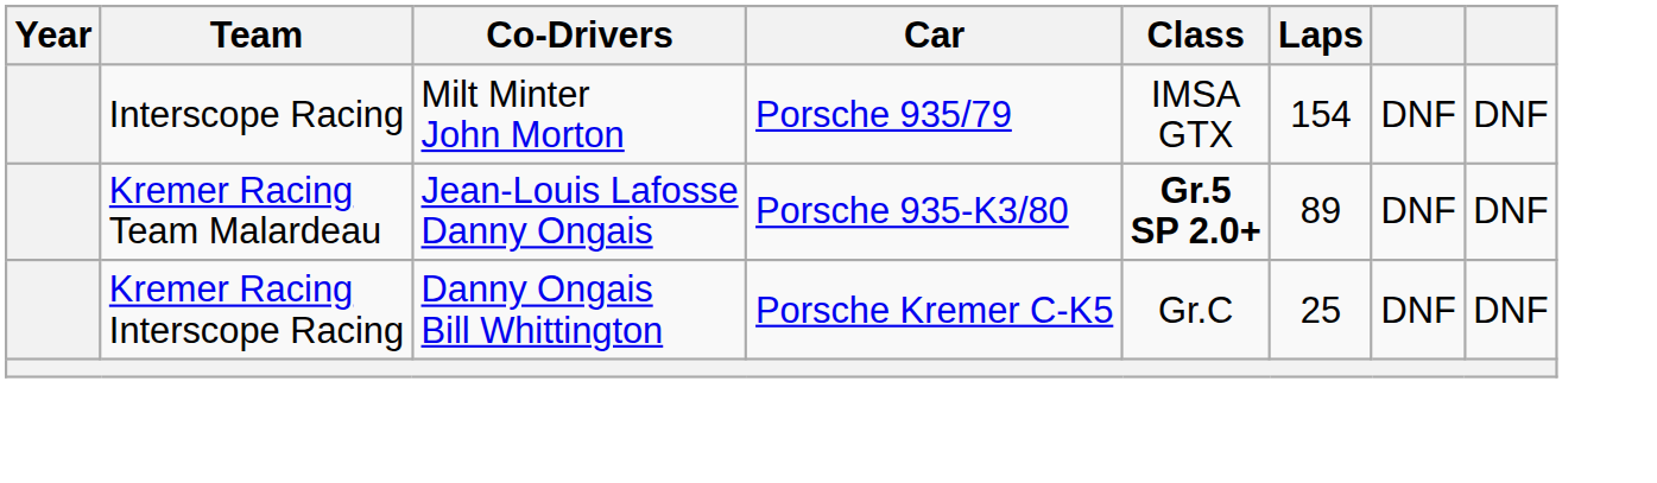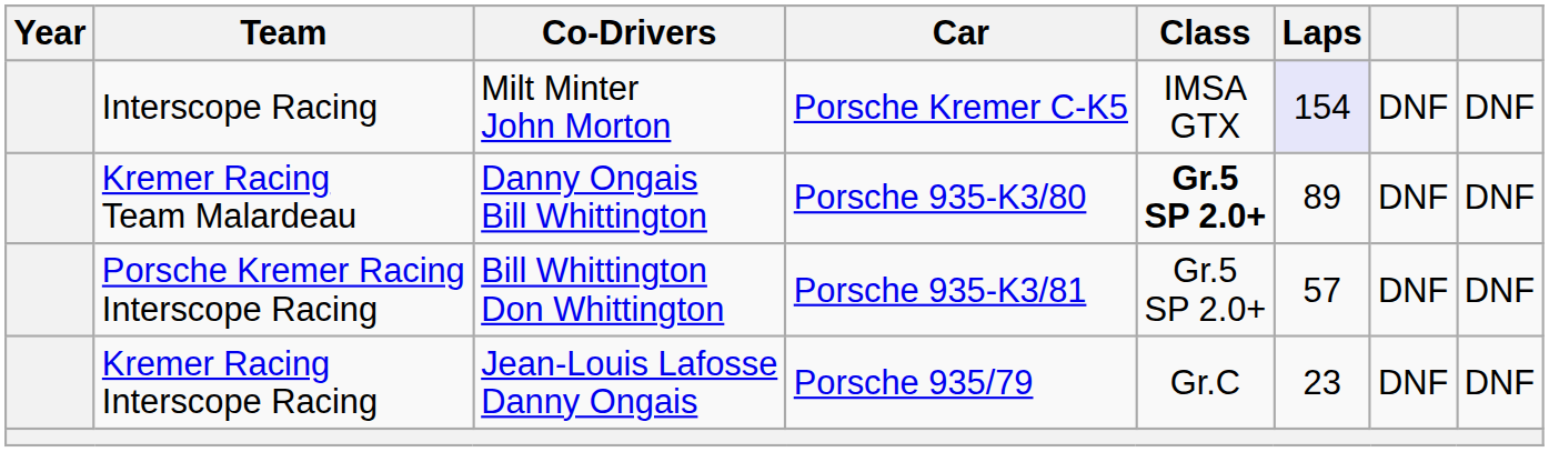Interscope Racing | Car: Porsche 935/79 -> Porsche Kremer C-K5
Interscope Racing | Laps: no background -> lavender background
Kremer Racing Team Malardeau | Co-Drivers: Jean-Louis Lafosse Danny Ongais -> Danny Ongais Bill Whittington
+ row: Porsche Kremer Racing Interscope Racing | Bill Whittington Don Whittington | Porsche 935-K3/81 | Gr.5 SP 2.0+ | 57 | DNF | DNF
Kremer Racing Interscope Racing | Co-Drivers: Danny Ongais Bill Whittington -> Jean-Louis Lafosse Danny Ongais
Kremer Racing Interscope Racing | Car: Porsche Kremer C-K5 -> Porsche 935/79
Kremer Racing Interscope Racing | Laps: 25 -> 23
